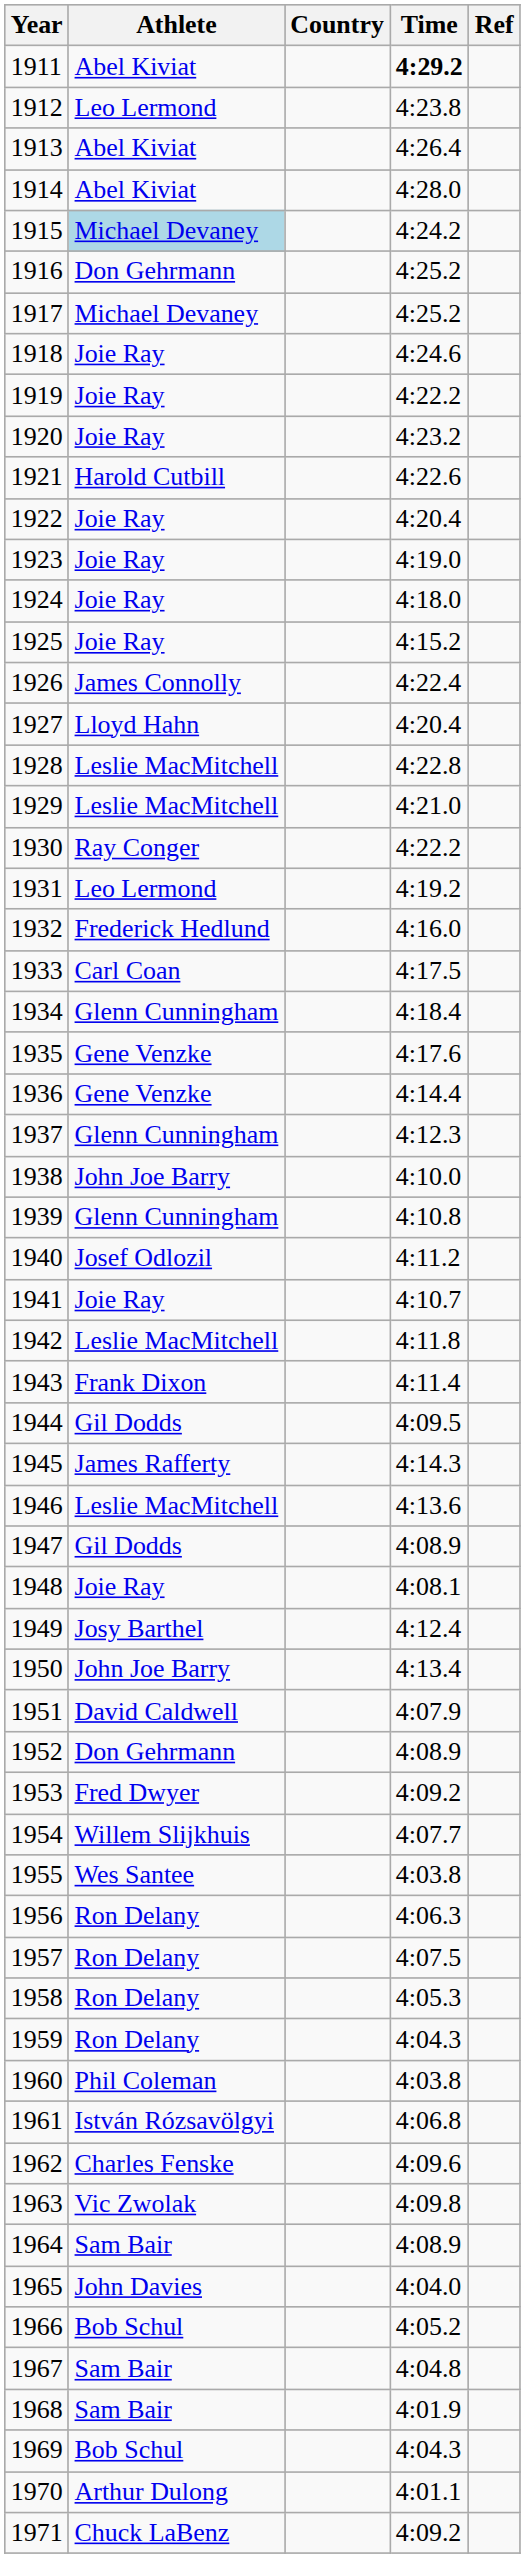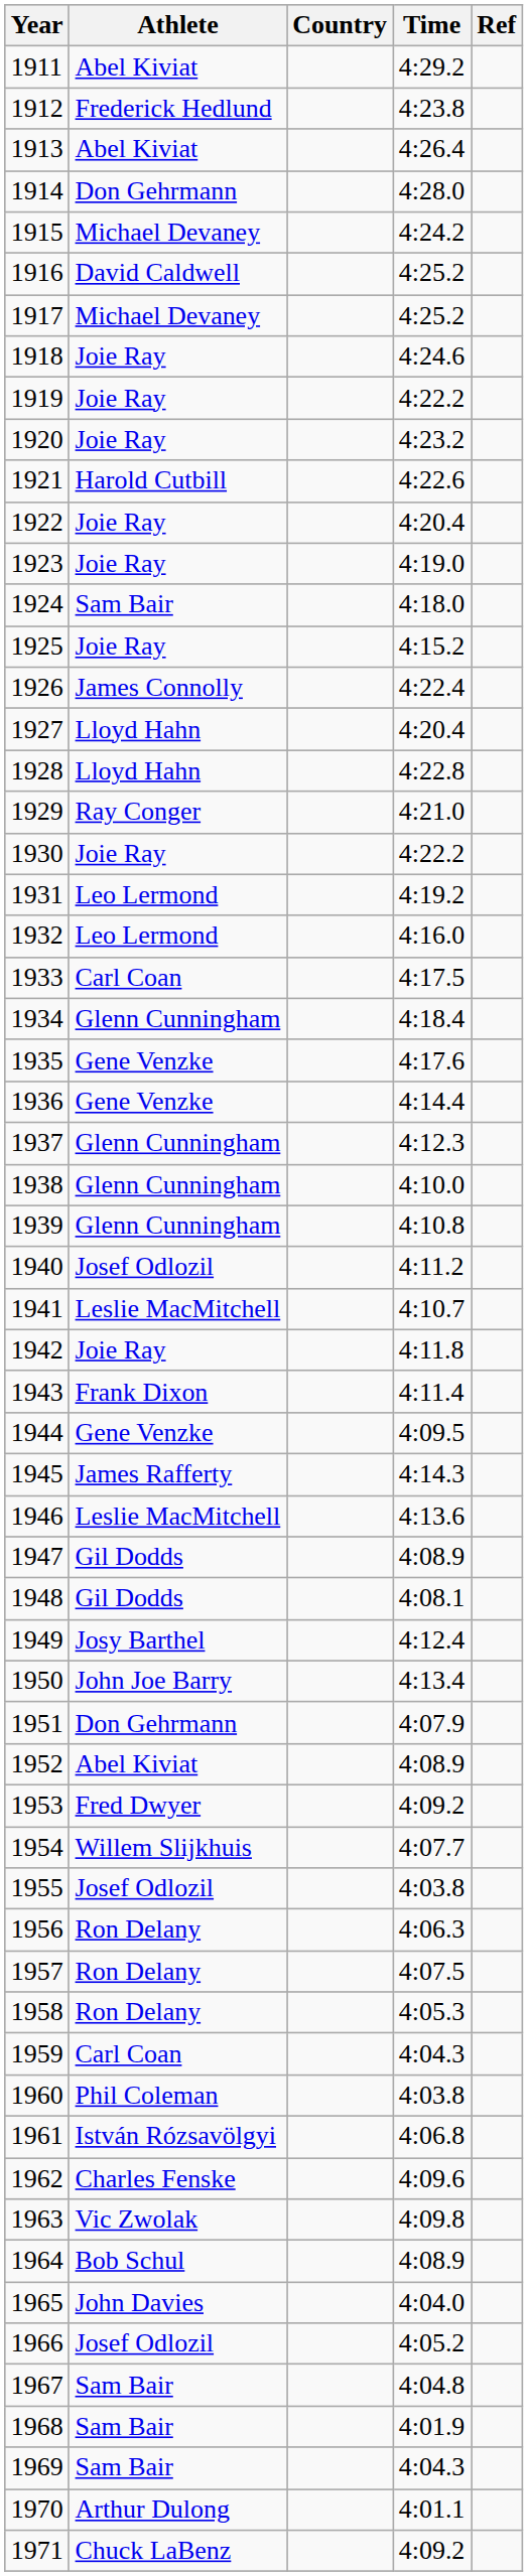1911 | Time: bold -> normal
1912 | Athlete: Leo Lermond -> Frederick Hedlund
1914 | Athlete: Abel Kiviat -> Don Gehrmann
1915 | Athlete: lightblue background -> no background
1916 | Athlete: Don Gehrmann -> David Caldwell
1924 | Athlete: Joie Ray -> Sam Bair
1928 | Athlete: Leslie MacMitchell -> Lloyd Hahn
1929 | Athlete: Leslie MacMitchell -> Ray Conger
1930 | Athlete: Ray Conger -> Joie Ray
1932 | Athlete: Frederick Hedlund -> Leo Lermond
1938 | Athlete: John Joe Barry -> Glenn Cunningham
1941 | Athlete: Joie Ray -> Leslie MacMitchell
1942 | Athlete: Leslie MacMitchell -> Joie Ray
1944 | Athlete: Gil Dodds -> Gene Venzke
1948 | Athlete: Joie Ray -> Gil Dodds
1951 | Athlete: David Caldwell -> Don Gehrmann
1952 | Athlete: Don Gehrmann -> Abel Kiviat
1955 | Athlete: Wes Santee -> Josef Odlozil
1959 | Athlete: Ron Delany -> Carl Coan
1964 | Athlete: Sam Bair -> Bob Schul
1966 | Athlete: Bob Schul -> Josef Odlozil
1969 | Athlete: Bob Schul -> Sam Bair
